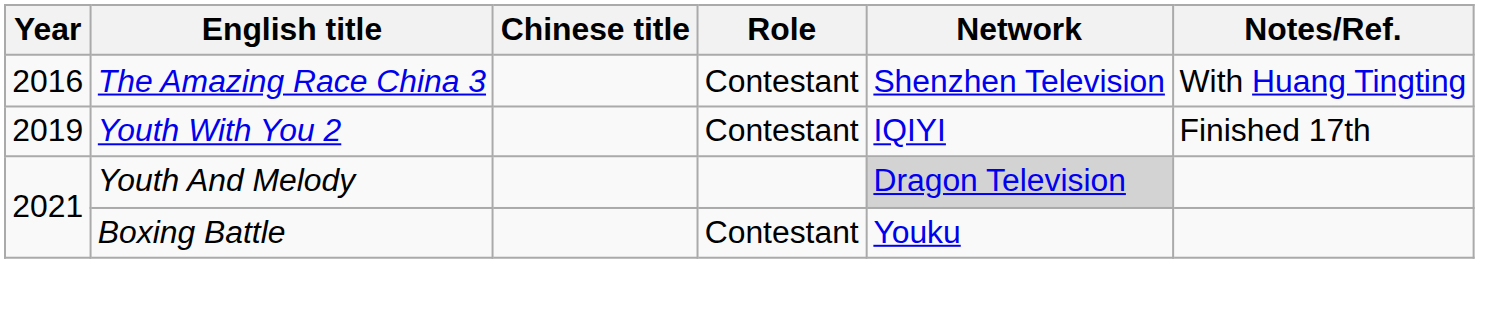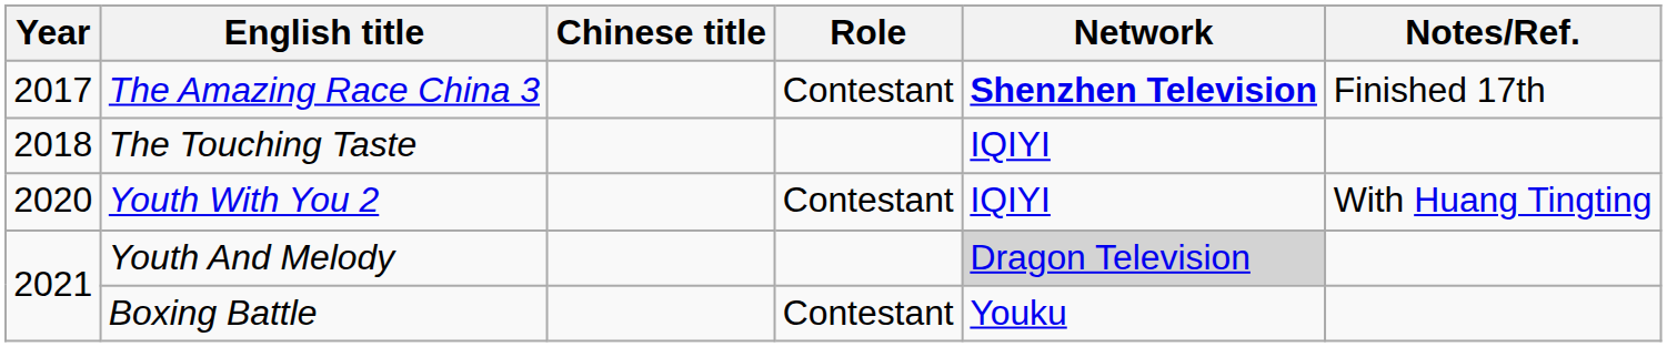The Amazing Race China 3 | Year: 2016 -> 2017
The Amazing Race China 3 | Network: normal -> bold
The Amazing Race China 3 | Notes/Ref.: With Huang Tingting -> Finished 17th
+ row: 2018 | The Touching Taste | IQIYI
Youth With You 2 | Year: 2019 -> 2020
Youth With You 2 | Notes/Ref.: Finished 17th -> With Huang Tingting
